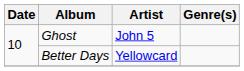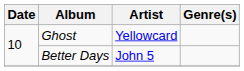Ghost | Artist: John 5 -> Yellowcard
Better Days | Artist: Yellowcard -> John 5
